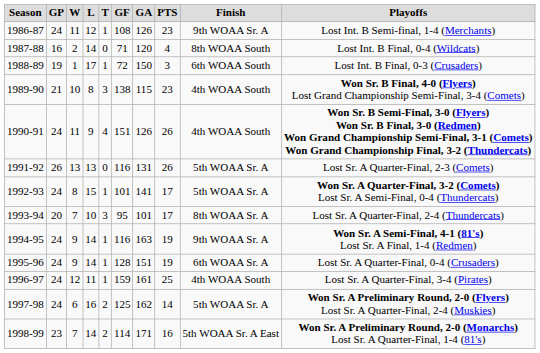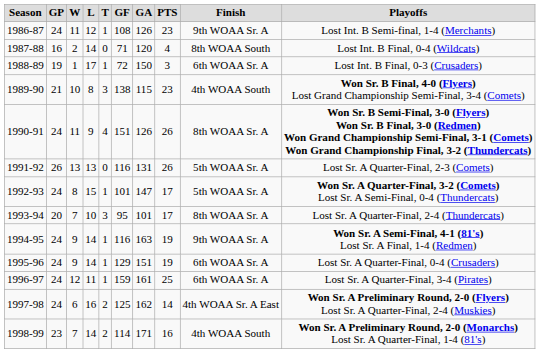1988-89 | Finish: 6th WOAA South -> 6th WOAA Sr. A
1990-91 | Finish: 4th WOAA South -> 8th WOAA Sr. A
1992-93 | GA: 141 -> 147
1995-96 | GF: 128 -> 129
1996-97 | Finish: 4th WOAA South -> 6th WOAA Sr. A
1997-98 | Finish: 5th WOAA Sr. A -> 4th WOAA Sr. A East
1998-99 | Finish: 5th WOAA Sr. A East -> 4th WOAA South
